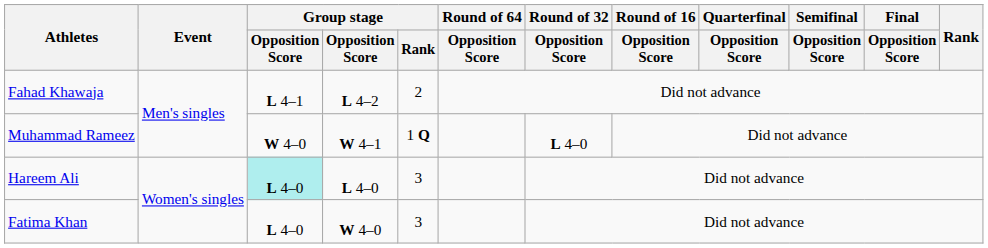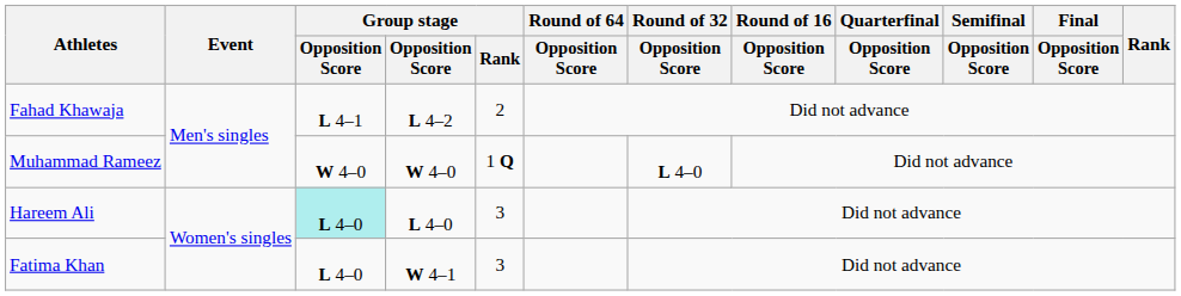Muhammad Rameez | column 4: W 4–1 -> W 4–0
Fatima Khan | column 4: W 4–0 -> W 4–1
